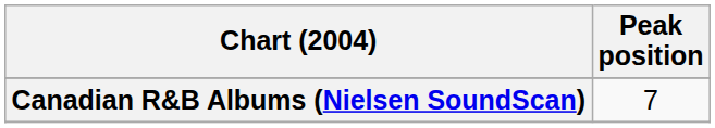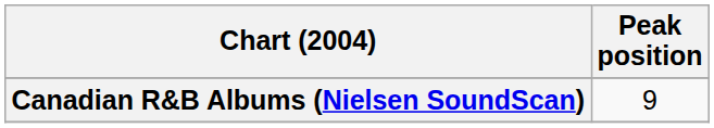Canadian R&B Albums (Nielsen SoundScan) | Peak position: 7 -> 9
